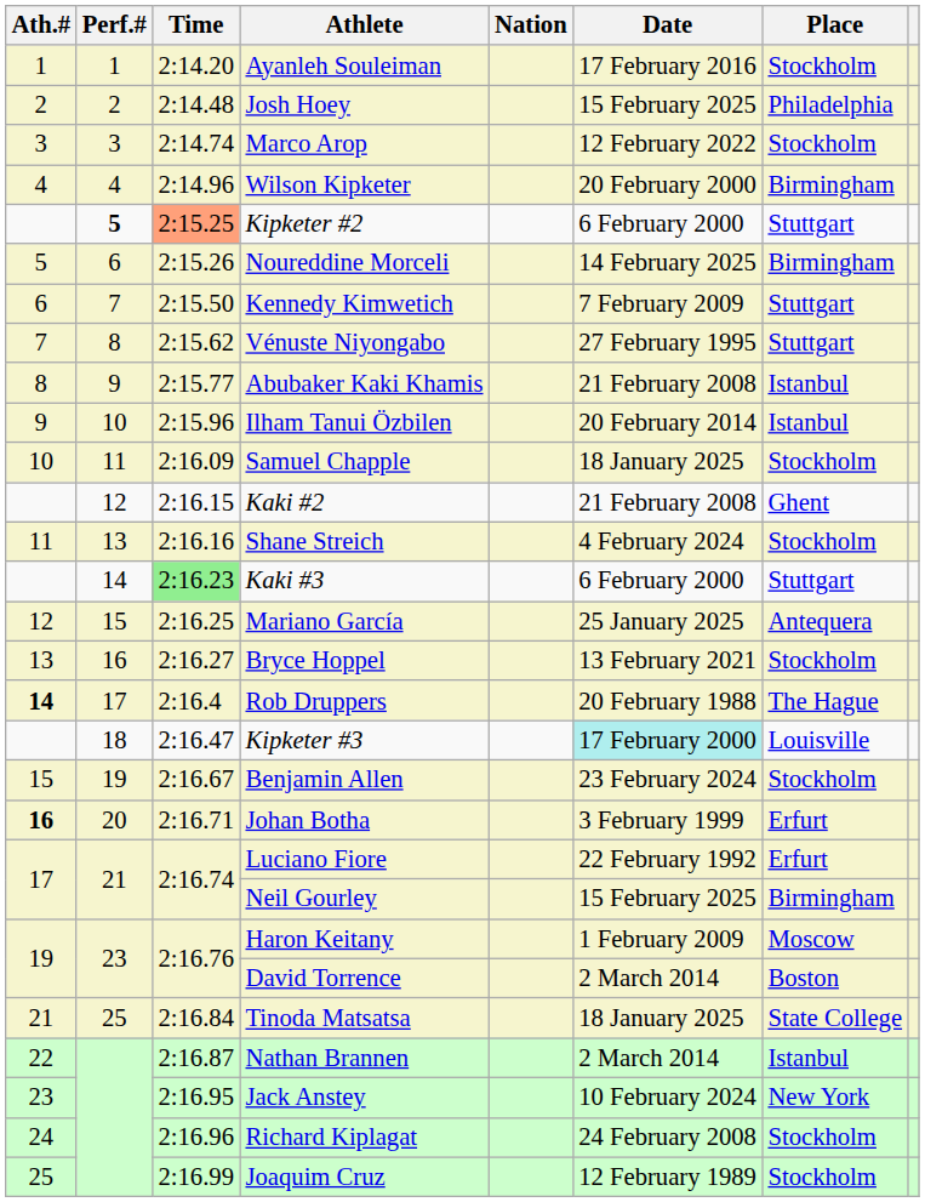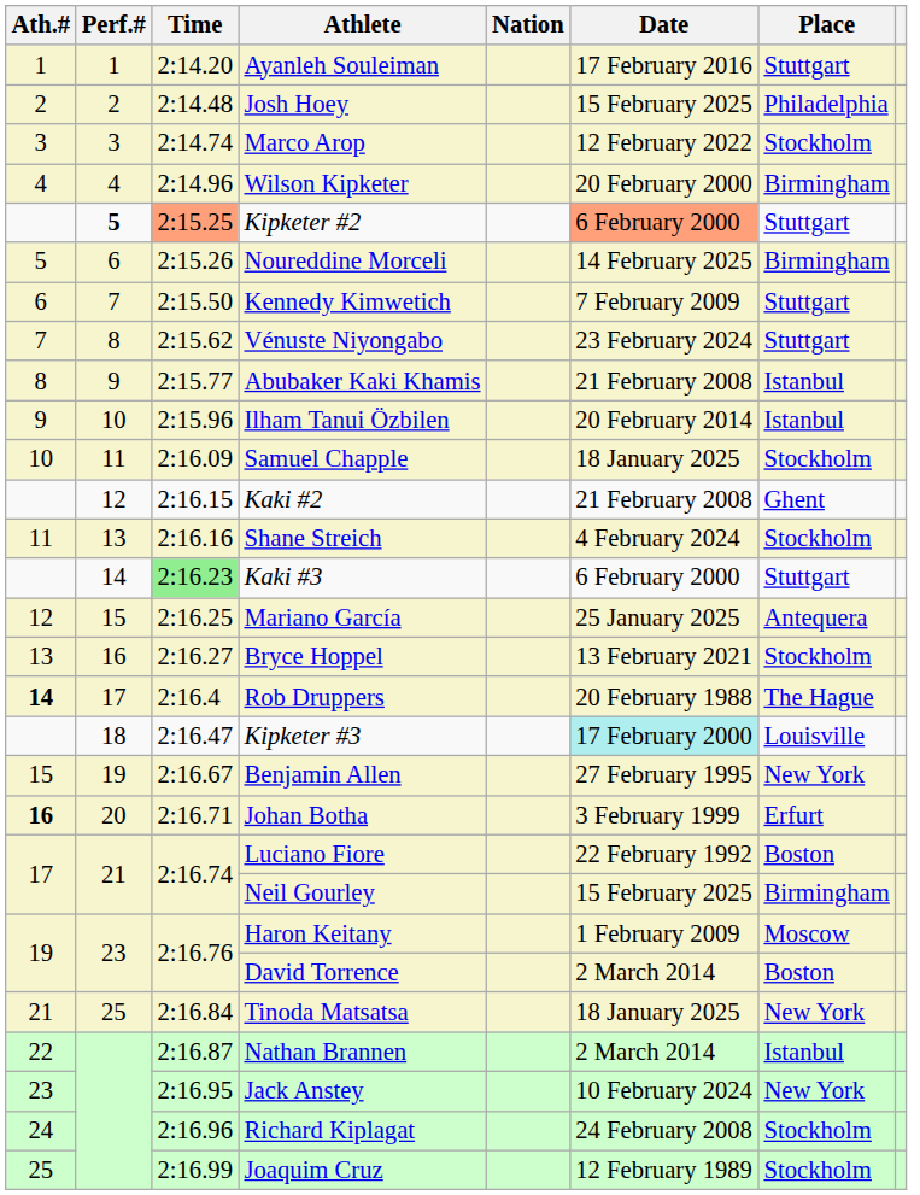Ayanleh Souleiman | Place: Stockholm -> Stuttgart
Kipketer #2 | Date: no background -> lightsalmon background
Vénuste Niyongabo | Date: 27 February 1995 -> 23 February 2024
Benjamin Allen | Date: 23 February 2024 -> 27 February 1995
Benjamin Allen | Place: Stockholm -> New York
Luciano Fiore | Place: Erfurt -> Boston
Tinoda Matsatsa | Place: State College -> New York
